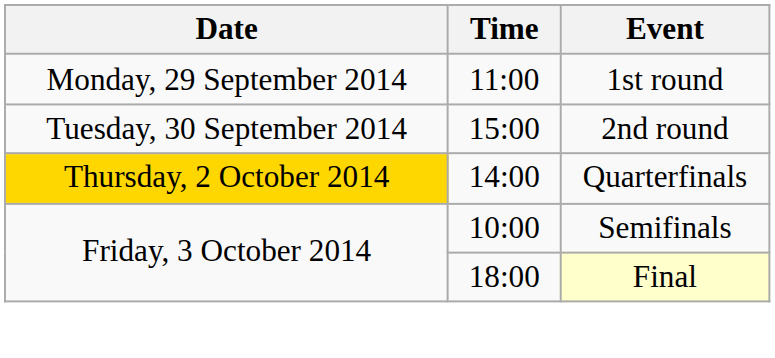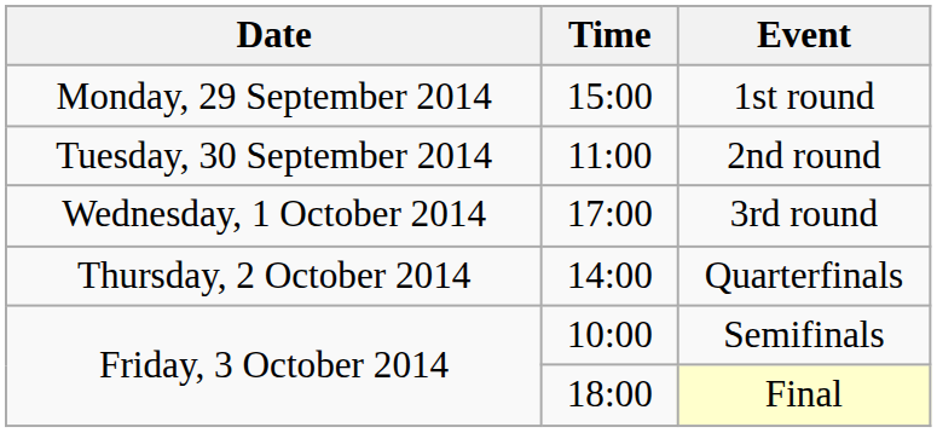1st round | Time: 11:00 -> 15:00
2nd round | Time: 15:00 -> 11:00
+ row: Wednesday, 1 October 2014 | 17:00 | 3rd round
Quarterfinals | Date: gold background -> no background
